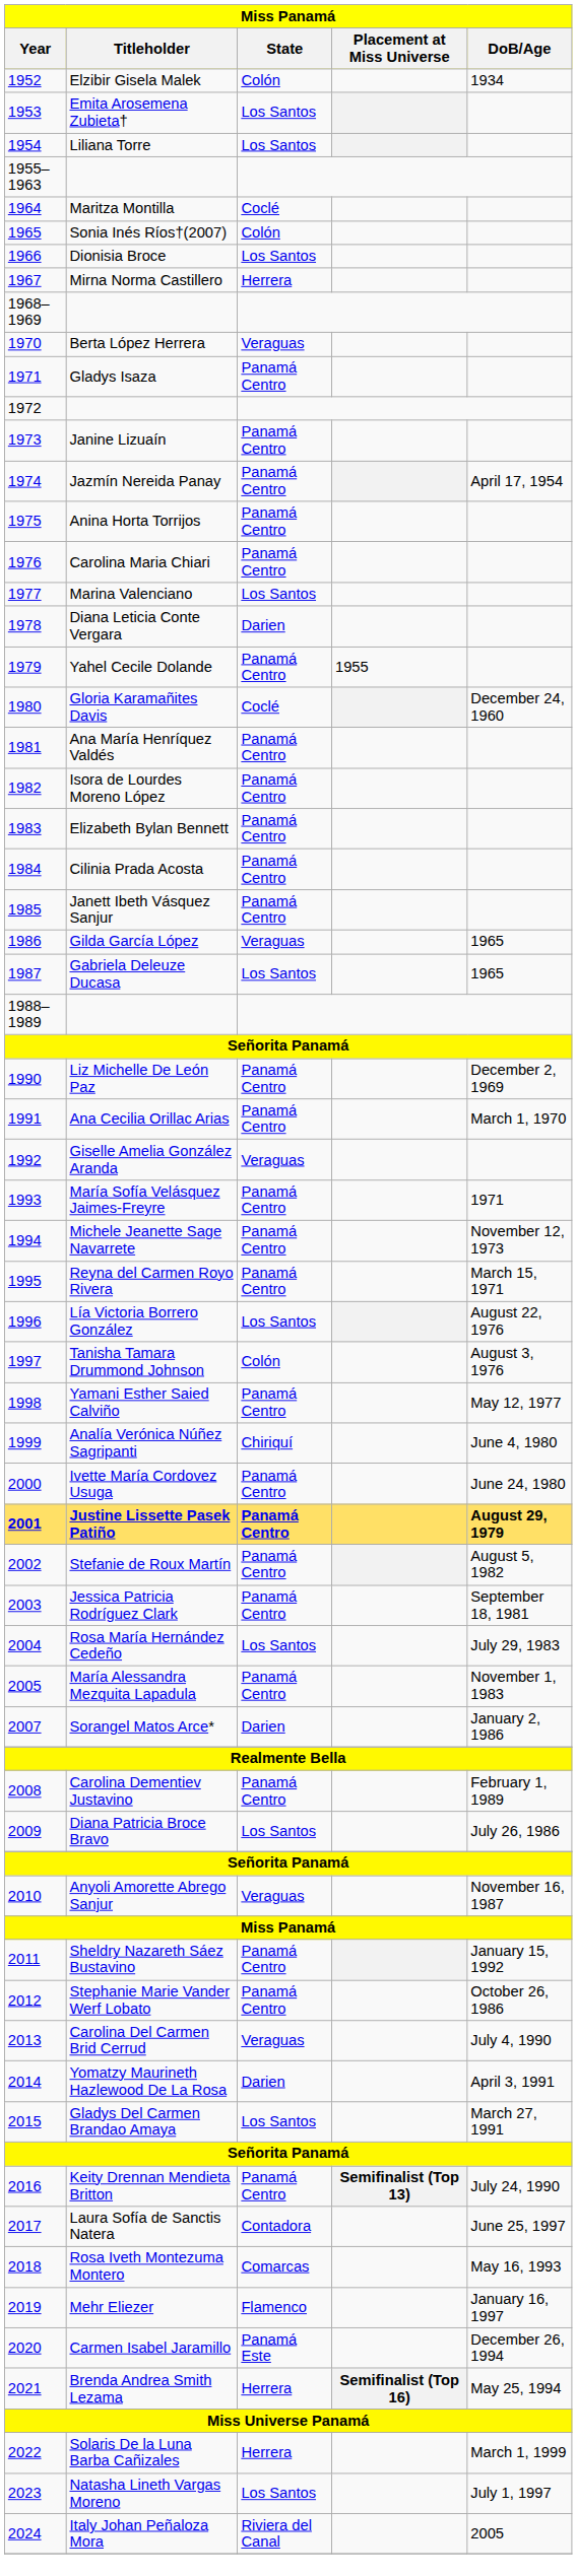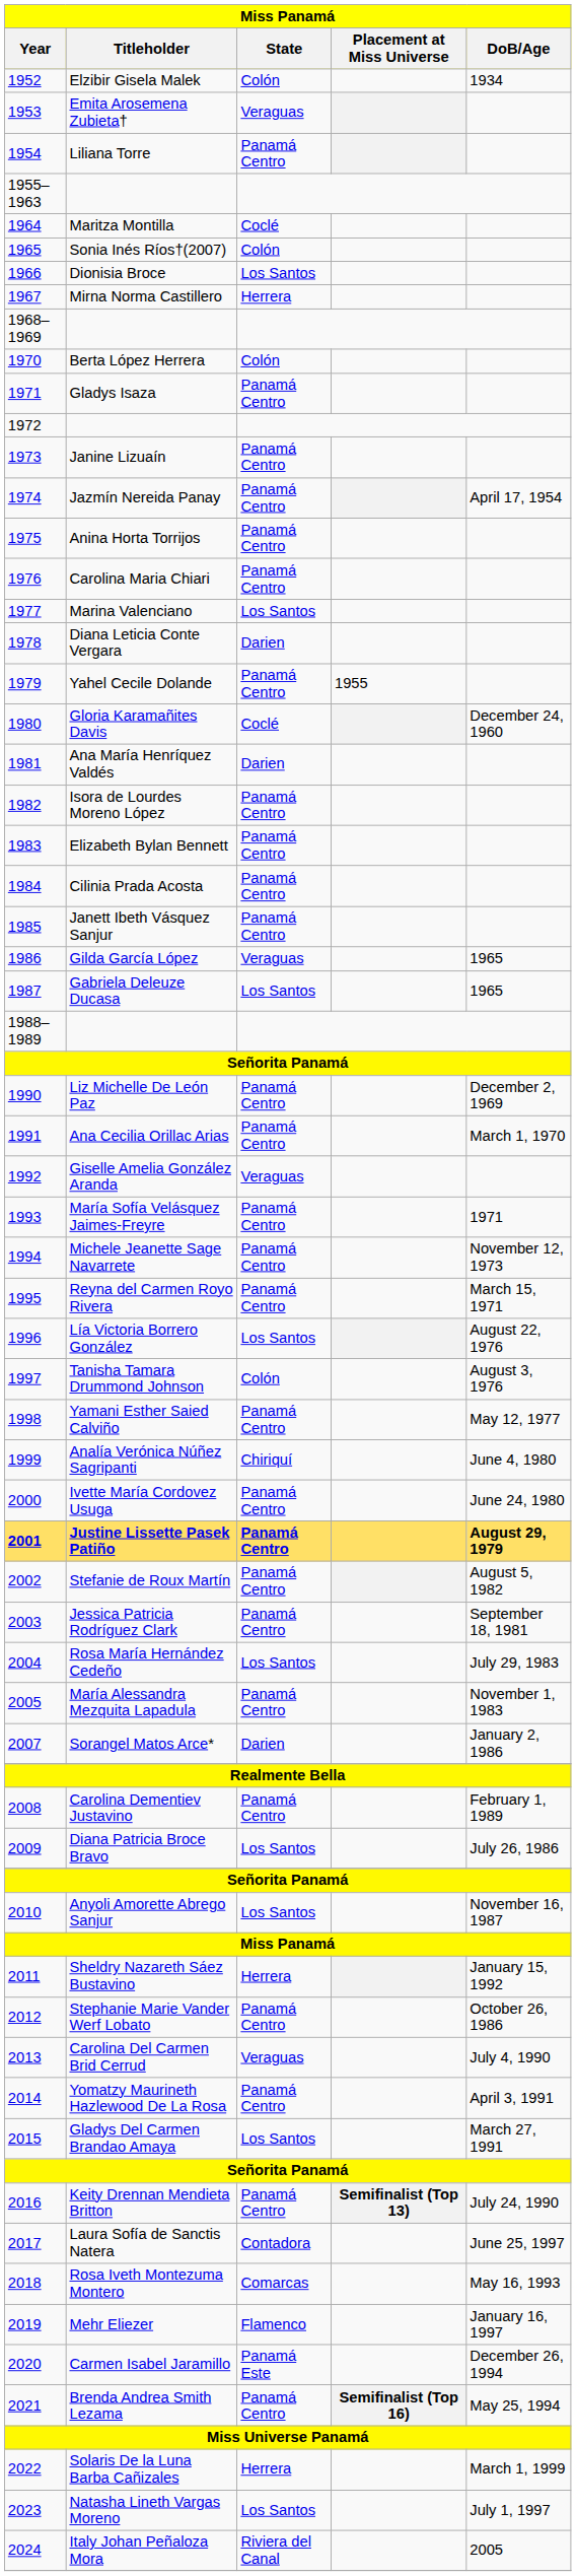Emita Arosemena Zubieta† | State: Los Santos -> Veraguas
Liliana Torre | State: Los Santos -> Panamá Centro
Berta López Herrera | State: Veraguas -> Colón
Ana María Henríquez Valdés | State: Panamá Centro -> Darien
Anyoli Amorette Abrego Sanjur | State: Veraguas -> Los Santos
Sheldry Nazareth Sáez Bustavino | State: Panamá Centro -> Herrera
Yomatzy Maurineth Hazlewood De La Rosa | State: Darien -> Panamá Centro
Brenda Andrea Smith Lezama | State: Herrera -> Panamá Centro
